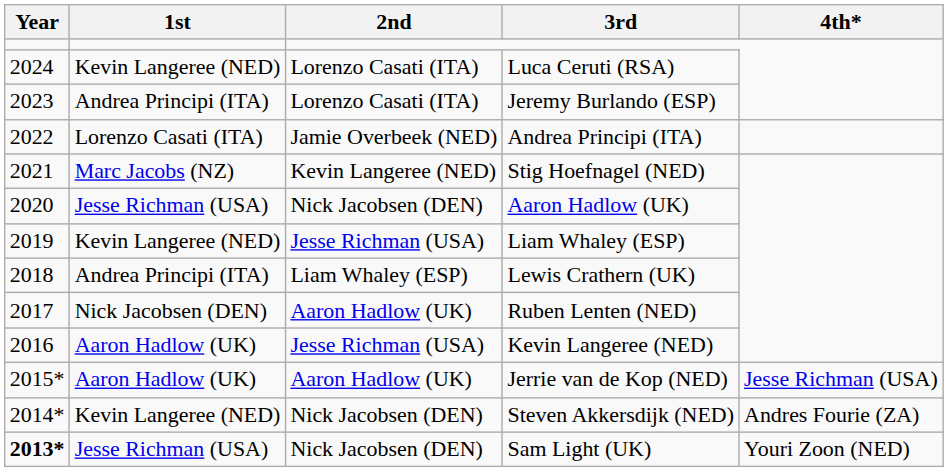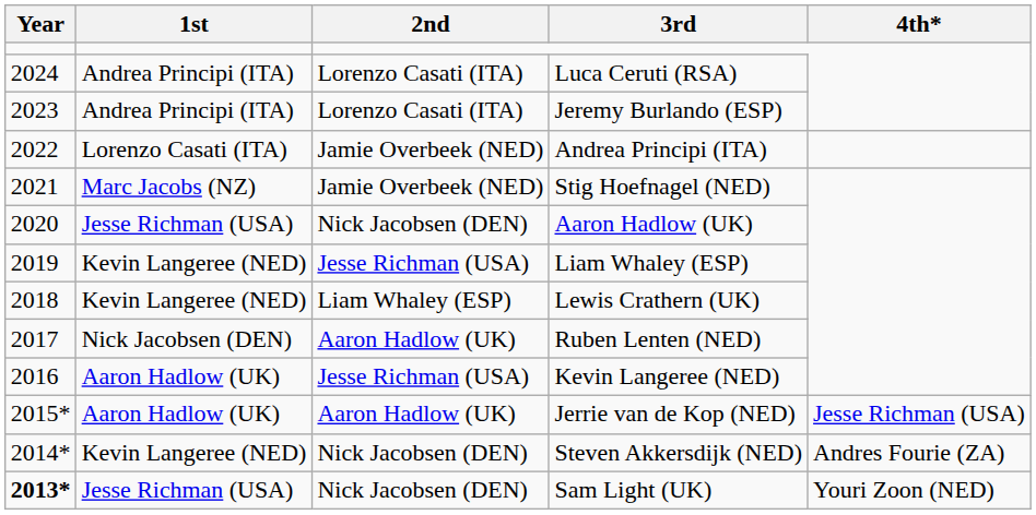Luca Ceruti (RSA) | 1st: Kevin Langeree (NED) -> Andrea Principi (ITA)
Stig Hoefnagel (NED) | 2nd: Kevin Langeree (NED) -> Jamie Overbeek (NED)
Lewis Crathern (UK) | 1st: Andrea Principi (ITA) -> Kevin Langeree (NED)
